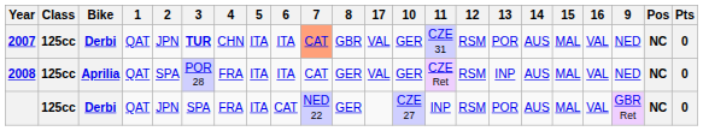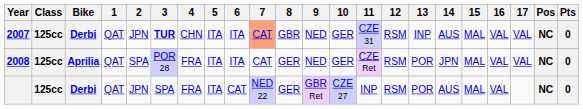columns swapped: 9 <-> 17
2007 | 13: POR -> INP
2008 | 13: INP -> POR
2008 | 14: AUS -> JPN
